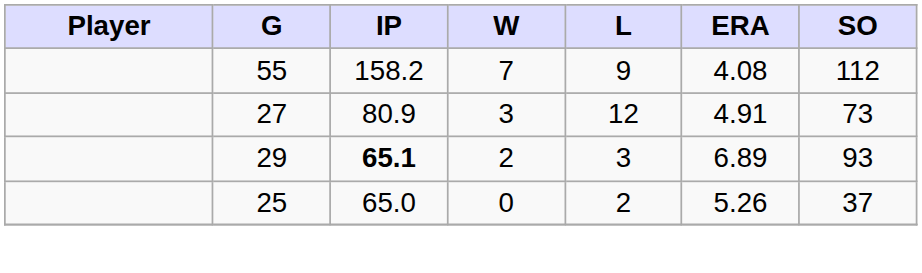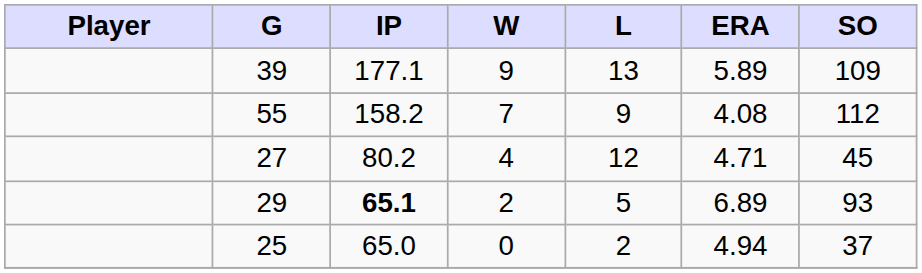+ row: 39 | 177.1 | 9 | 13 | 5.89 | 109
27 | IP: 80.9 -> 80.2
27 | W: 3 -> 4
27 | ERA: 4.91 -> 4.71
27 | SO: 73 -> 45
29 | L: 3 -> 5
25 | ERA: 5.26 -> 4.94
